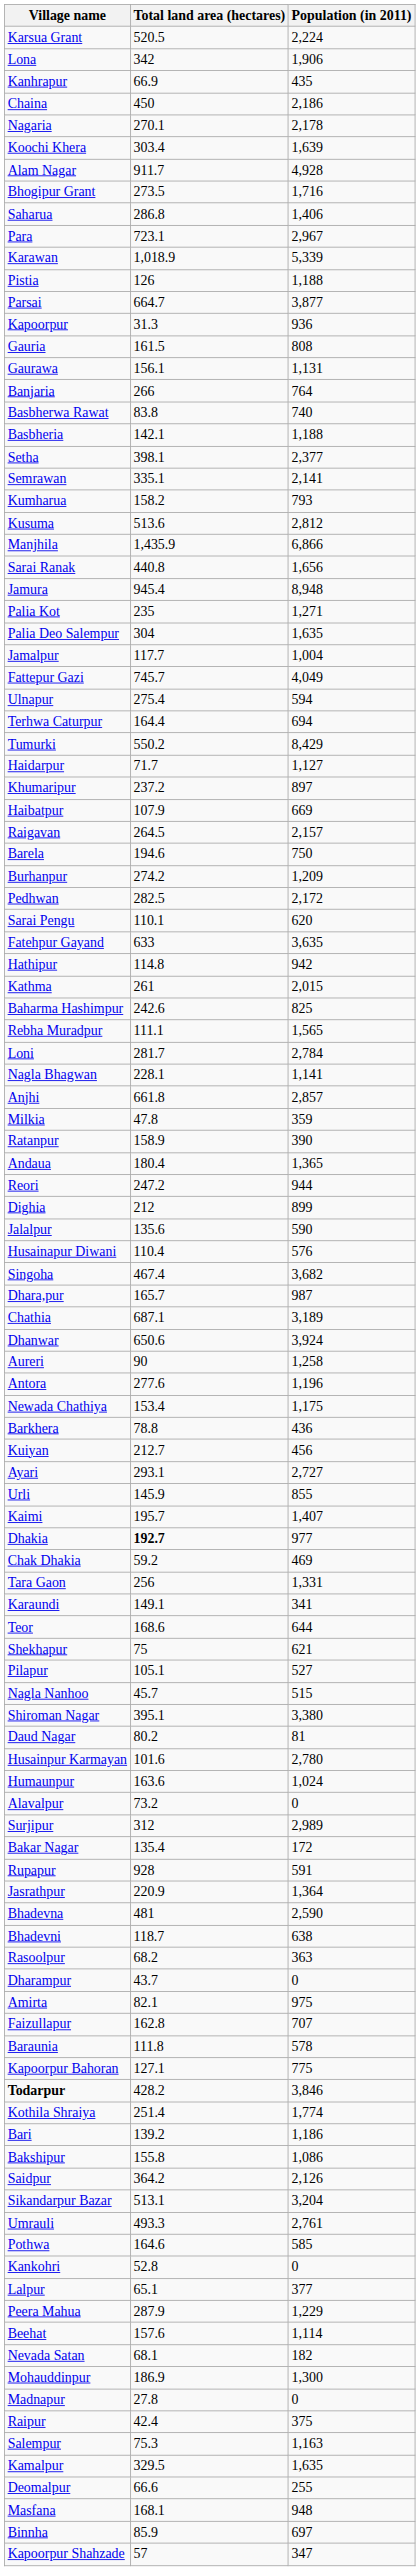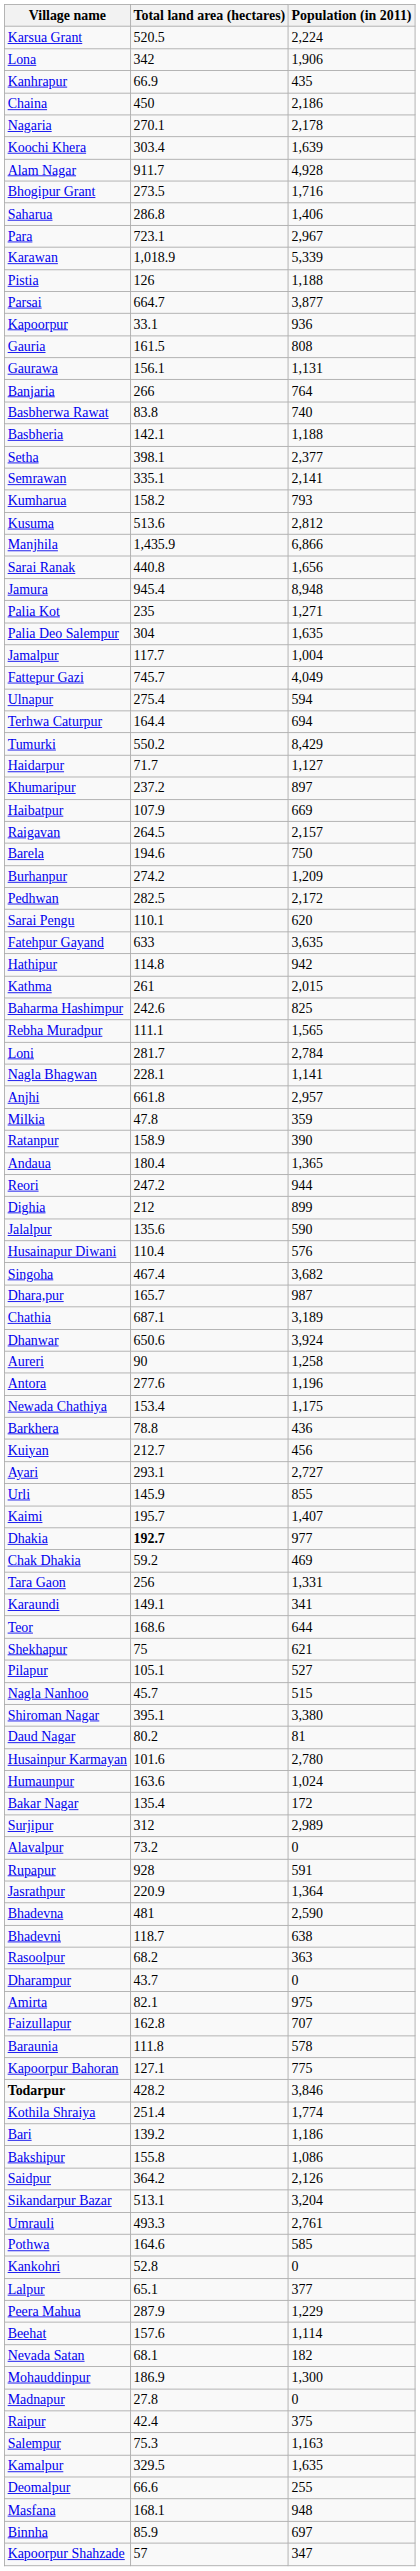Kapoorpur | Total land area (hectares): 31.3 -> 33.1
Anjhi | Population (in 2011): 2,857 -> 2,957
rows swapped: Alavalpur <-> Bakar Nagar
